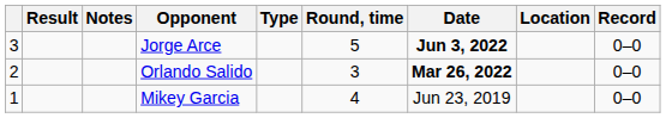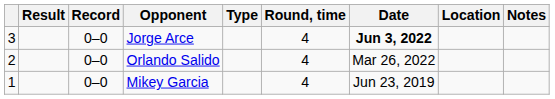columns swapped: Record <-> Notes
Jorge Arce | Round, time: 5 -> 4
Orlando Salido | Round, time: 3 -> 4
Orlando Salido | Date: bold -> normal
